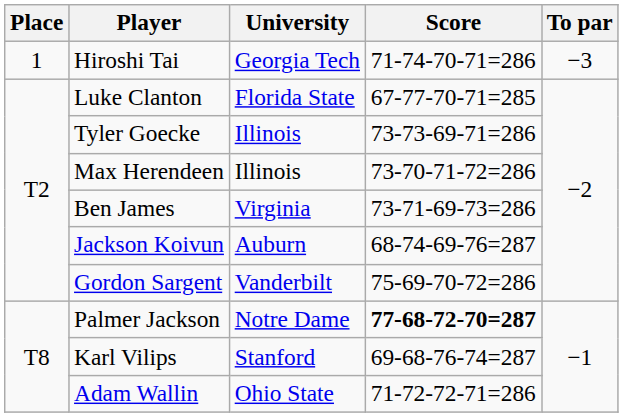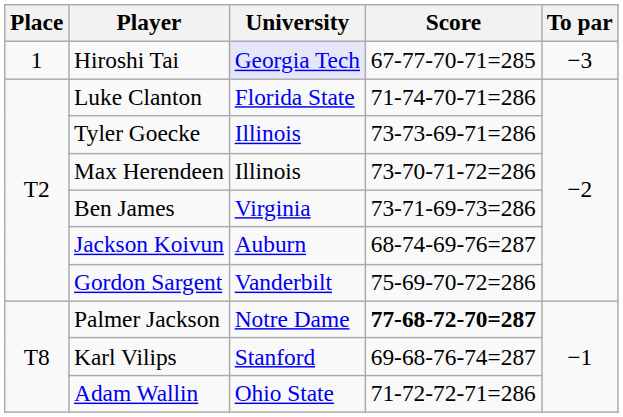Hiroshi Tai | University: no background -> lavender background
Hiroshi Tai | Score: 71-74-70-71=286 -> 67-77-70-71=285
Luke Clanton | Score: 67-77-70-71=285 -> 71-74-70-71=286
